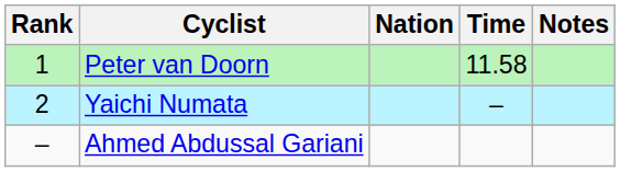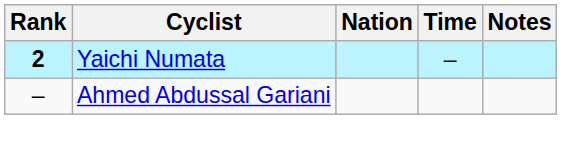- row: 1 | Peter van Doorn | 11.58
Yaichi Numata | Rank: normal -> bold
